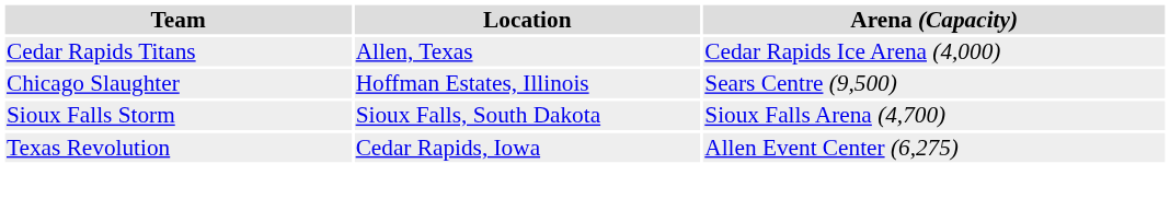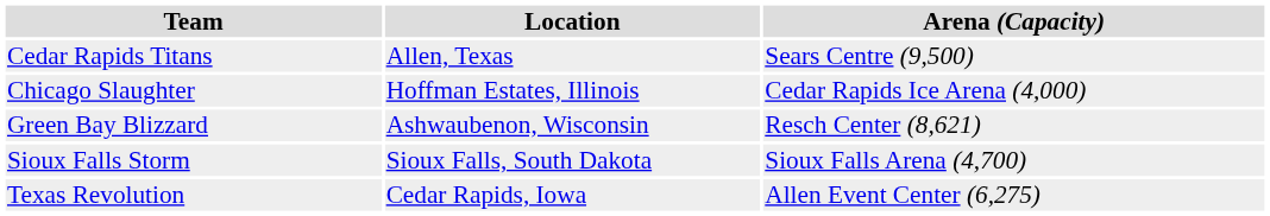Cedar Rapids Titans | Arena (Capacity): Cedar Rapids Ice Arena (4,000) -> Sears Centre (9,500)
Chicago Slaughter | Arena (Capacity): Sears Centre (9,500) -> Cedar Rapids Ice Arena (4,000)
+ row: Green Bay Blizzard | Ashwaubenon, Wisconsin | Resch Center (8,621)
